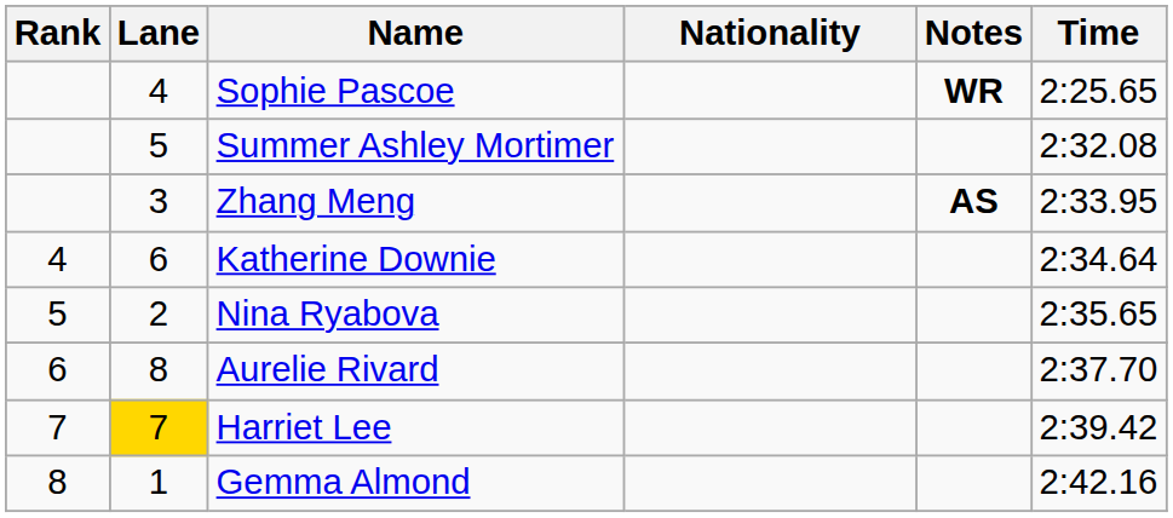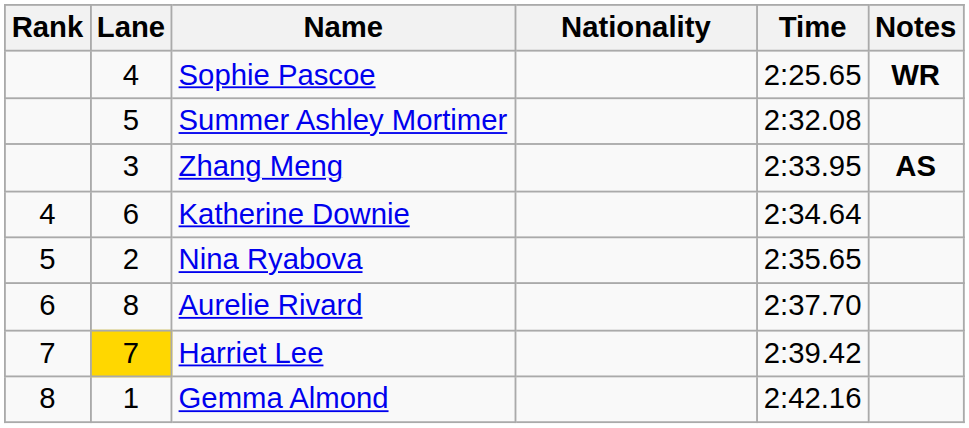columns swapped: Time <-> Notes
